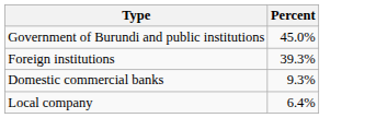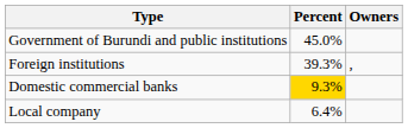+ column: Owners | ,
Domestic commercial banks | Percent: no background -> gold background
